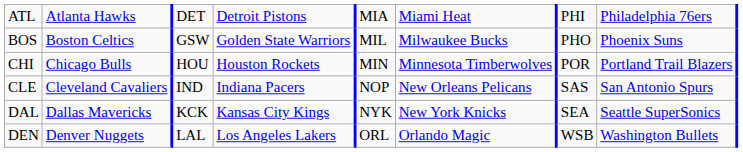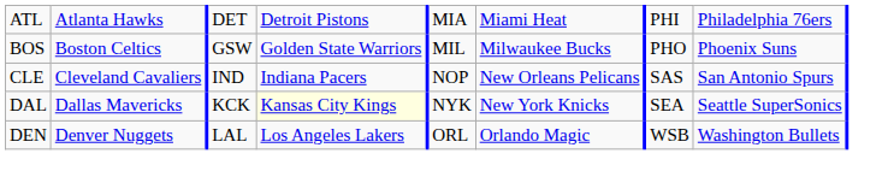- row: CHI | Chicago Bulls | HOU | Houston Rockets | MIN | Minnesota Timberwolves | POR | Portland Trail Blazers
DAL | column 4: no background -> lightyellow background
